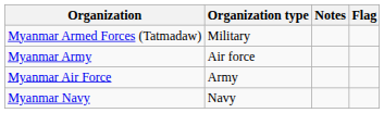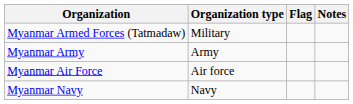columns swapped: Flag <-> Notes
Myanmar Army | Organization type: Air force -> Army
Myanmar Air Force | Organization type: Army -> Air force
